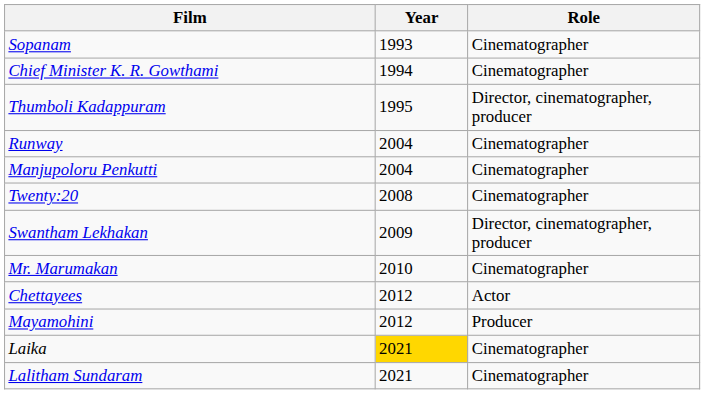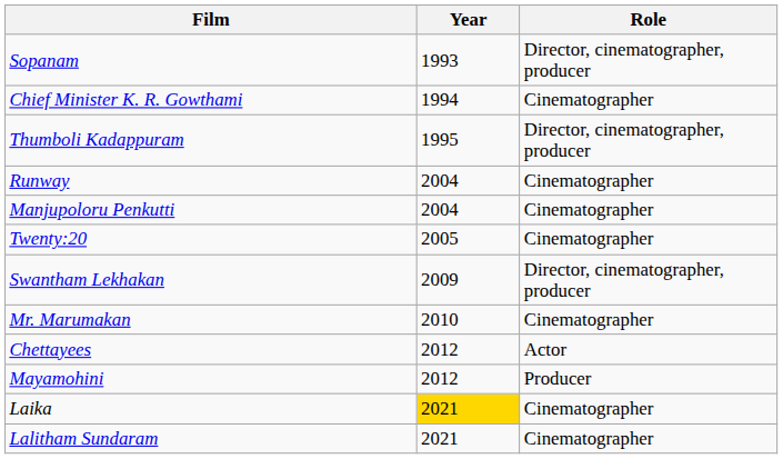Sopanam | Role: Cinematographer -> Director, cinematographer, producer
Twenty:20 | Year: 2008 -> 2005
